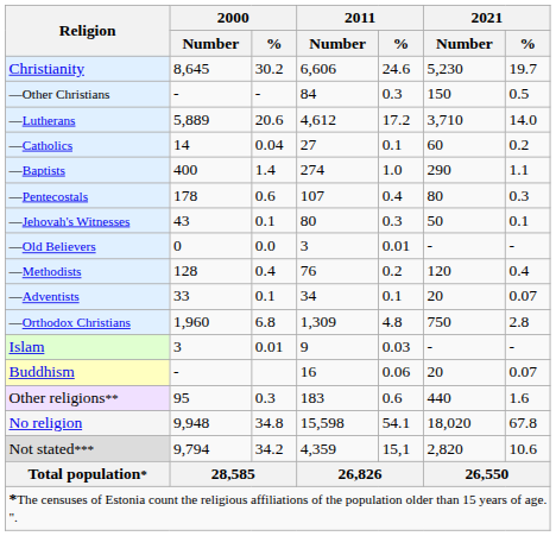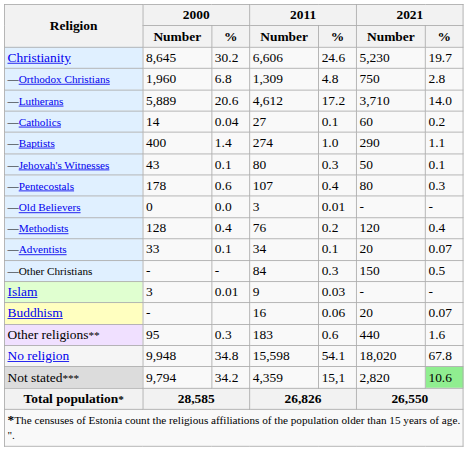rows swapped: —Orthodox Christians <-> —Other Christians
rows swapped: —Jehovah's Witnesses <-> —Pentecostals
Not stated*** | 2021 / %: no background -> lightgreen background
